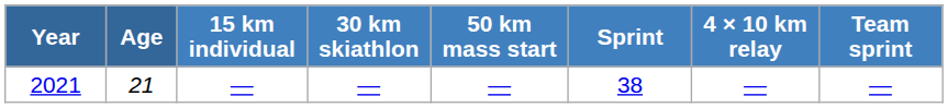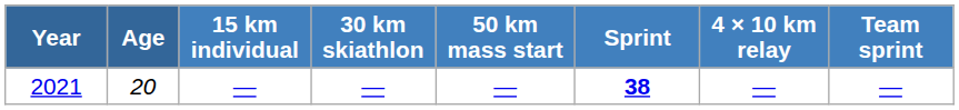2021 | Age: 21 -> 20
2021 | Sprint: normal -> bold
